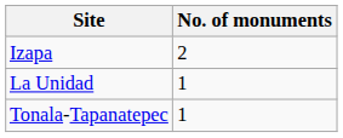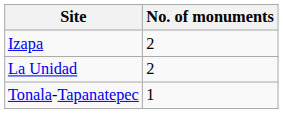La Unidad | No. of monuments: 1 -> 2
